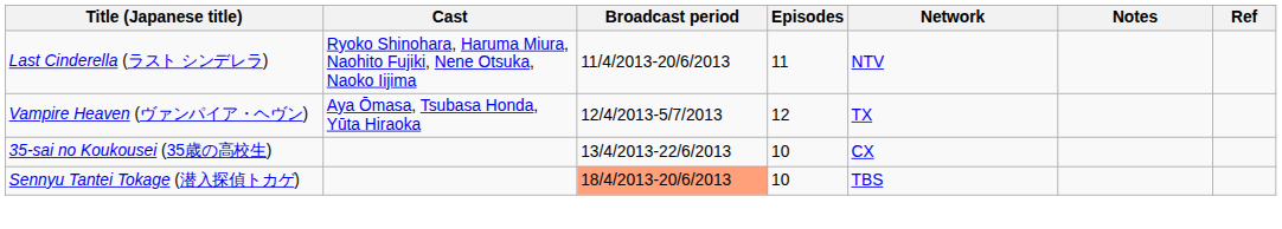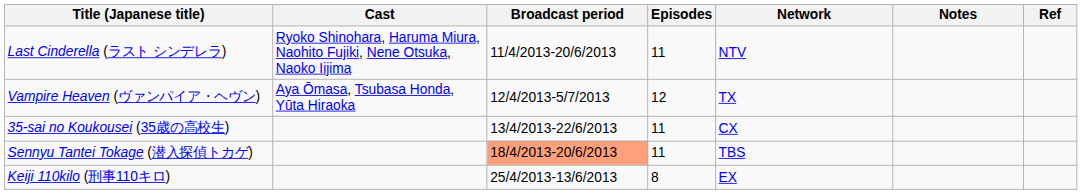35-sai no Koukousei (35歳の高校生) | Episodes: 10 -> 11
Sennyu Tantei Tokage (潜入探偵トカゲ) | Episodes: 10 -> 11
+ row: Keiji 110kilo (刑事110キロ) | 25/4/2013-13/6/2013 | 8 | EX
